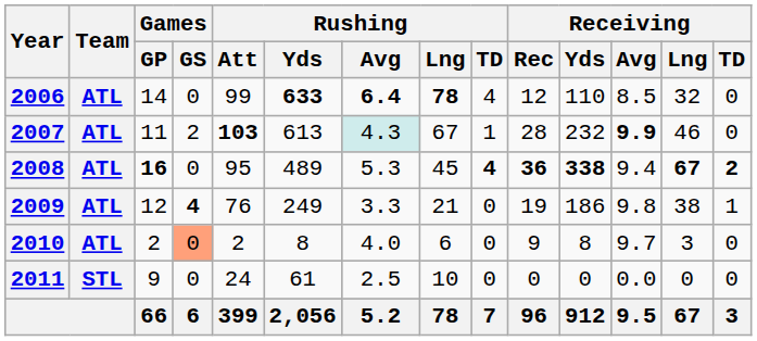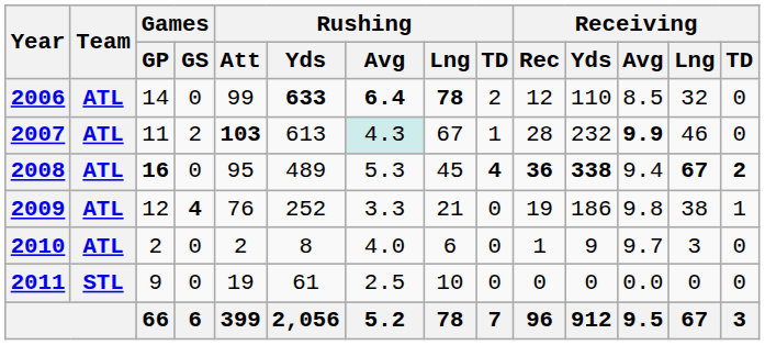2006 | Rushing / TD: 4 -> 2
2009 | Rushing / Yds: 249 -> 252
2010 | Games / GS: lightsalmon background -> no background
2010 | Receiving / Rec: 9 -> 1
2010 | Receiving / Yds: 8 -> 9
2011 | Rushing / Att: 24 -> 19
